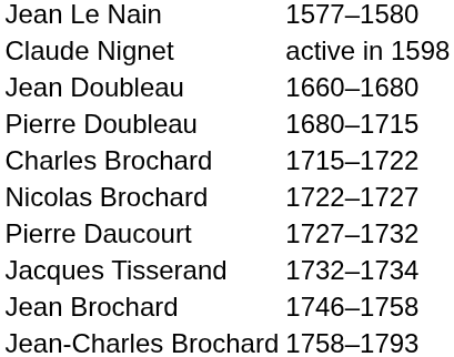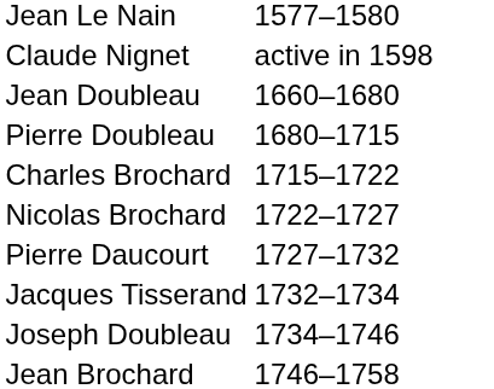+ row: Joseph Doubleau | 1734–1746
- row: Jean-Charles Brochard | 1758–1793
